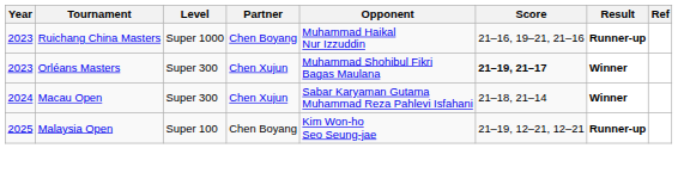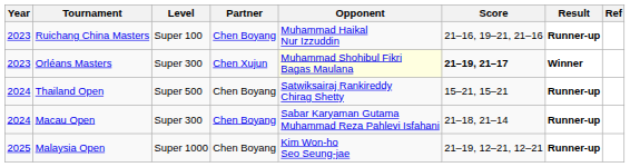Ruichang China Masters | Level: Super 1000 -> Super 100
Orléans Masters | Opponent: no background -> lightyellow background
+ row: 2024 | Thailand Open | Super 500 | Chen Boyang | Satwiksairaj Rankireddy Chirag Shetty | 15–21, 15–21 | Runner-up
Macau Open | Partner: Chen Xujun -> Chen Boyang
Macau Open | Result: Winner -> Runner-up
Malaysia Open | Level: Super 100 -> Super 1000
